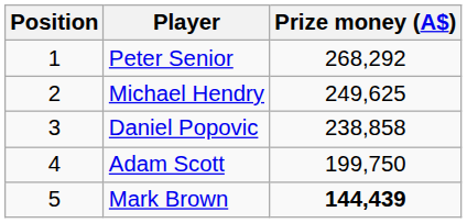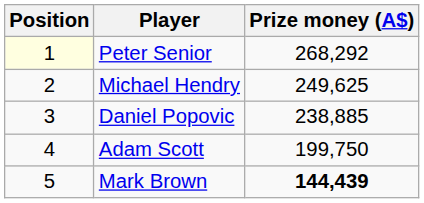Peter Senior | Position: no background -> lightyellow background
Daniel Popovic | Prize money (A$): 238,858 -> 238,885
